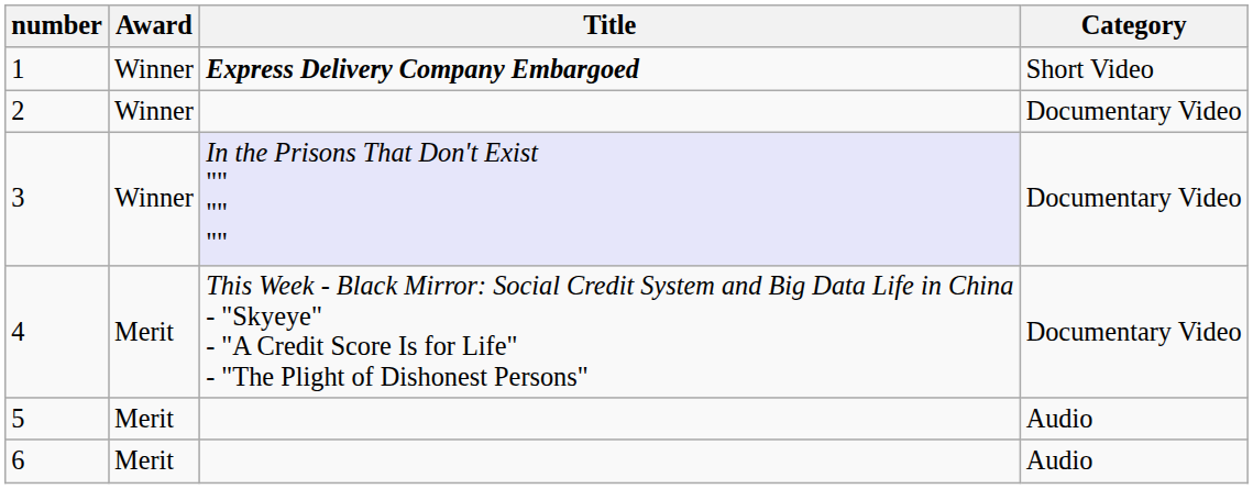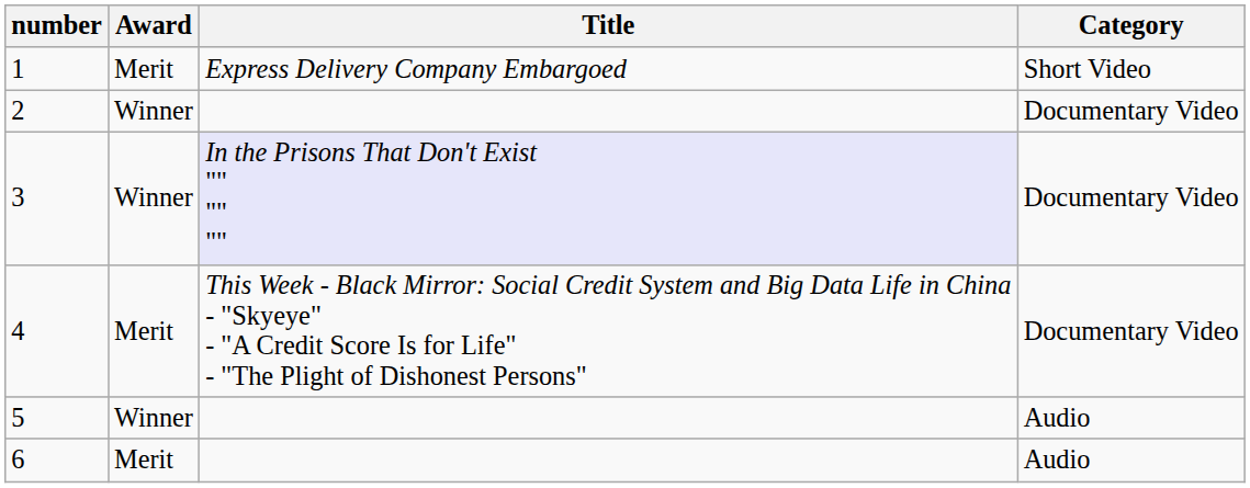1 | Award: Winner -> Merit
1 | Title: bold -> normal
5 | Award: Merit -> Winner
